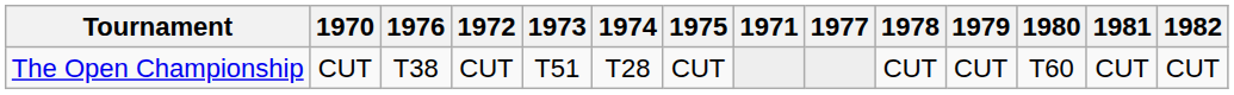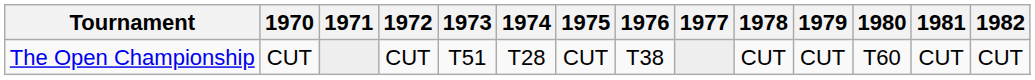columns swapped: 1971 <-> 1976
